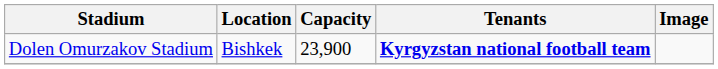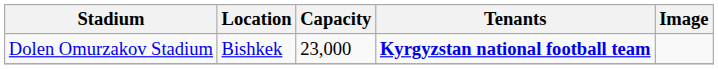Dolen Omurzakov Stadium | Capacity: 23,900 -> 23,000
